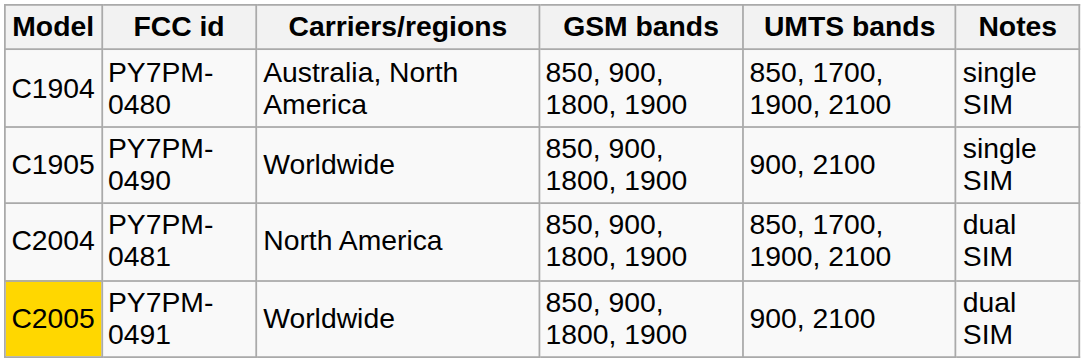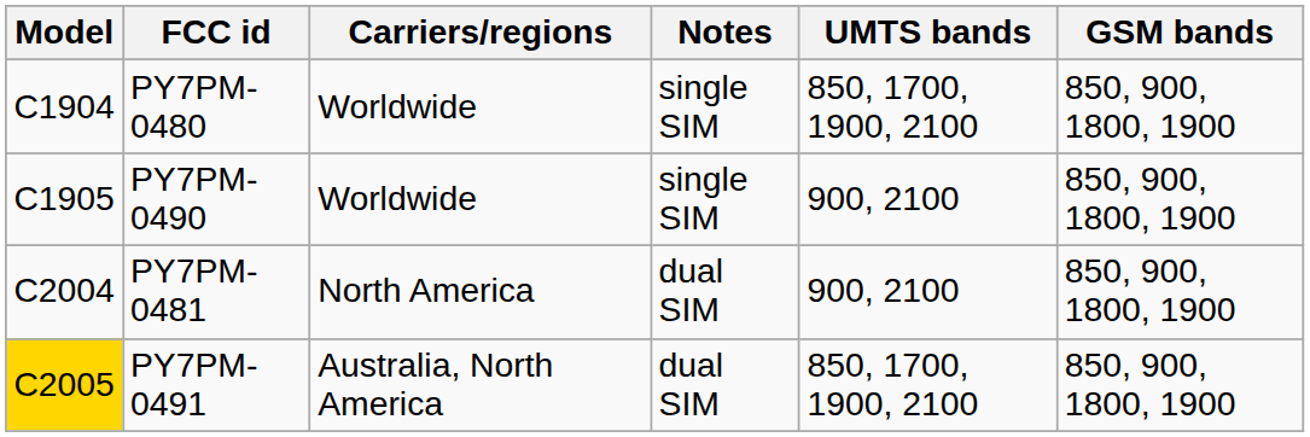columns swapped: GSM bands <-> Notes
PY7PM-0480 | Carriers/regions: Australia, North America -> Worldwide
PY7PM-0481 | UMTS bands: 850, 1700, 1900, 2100 -> 900, 2100
PY7PM-0491 | Carriers/regions: Worldwide -> Australia, North America
PY7PM-0491 | UMTS bands: 900, 2100 -> 850, 1700, 1900, 2100
